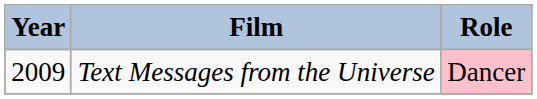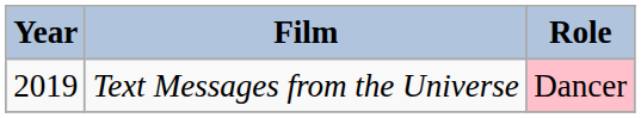Text Messages from the Universe | Year: 2009 -> 2019
